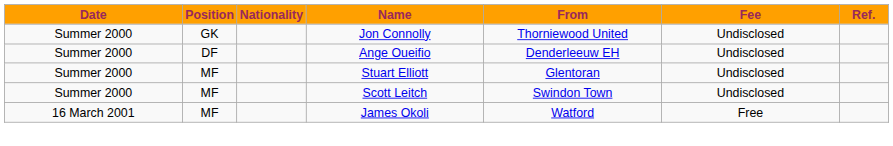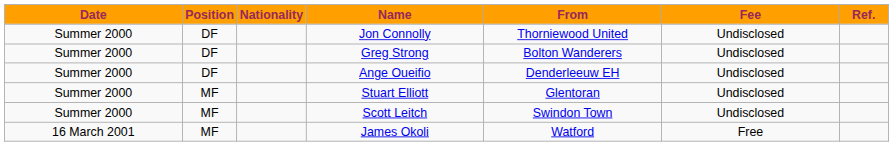Jon Connolly | Position: GK -> DF
+ row: Summer 2000 | DF | Greg Strong | Bolton Wanderers | Undisclosed
